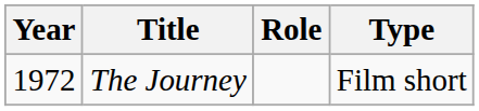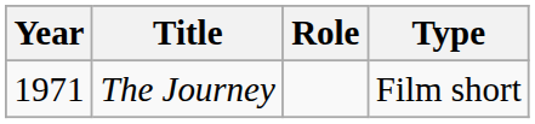The Journey | Year: 1972 -> 1971
